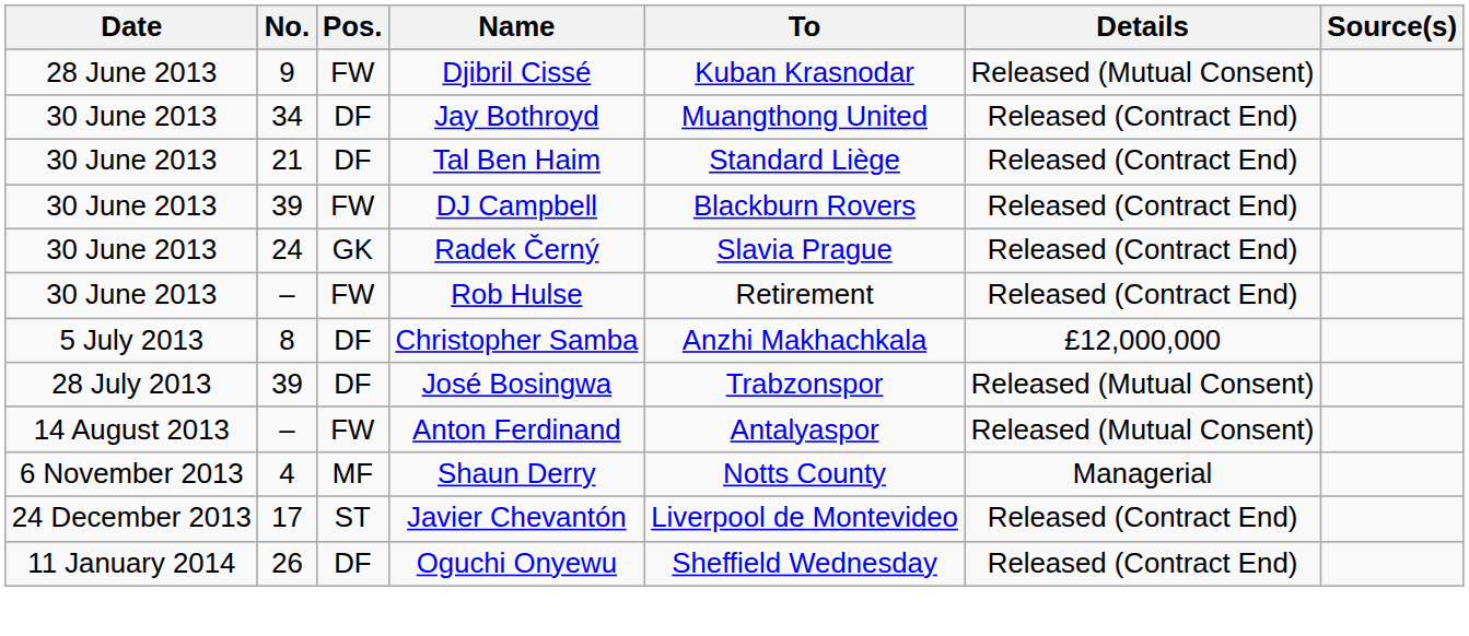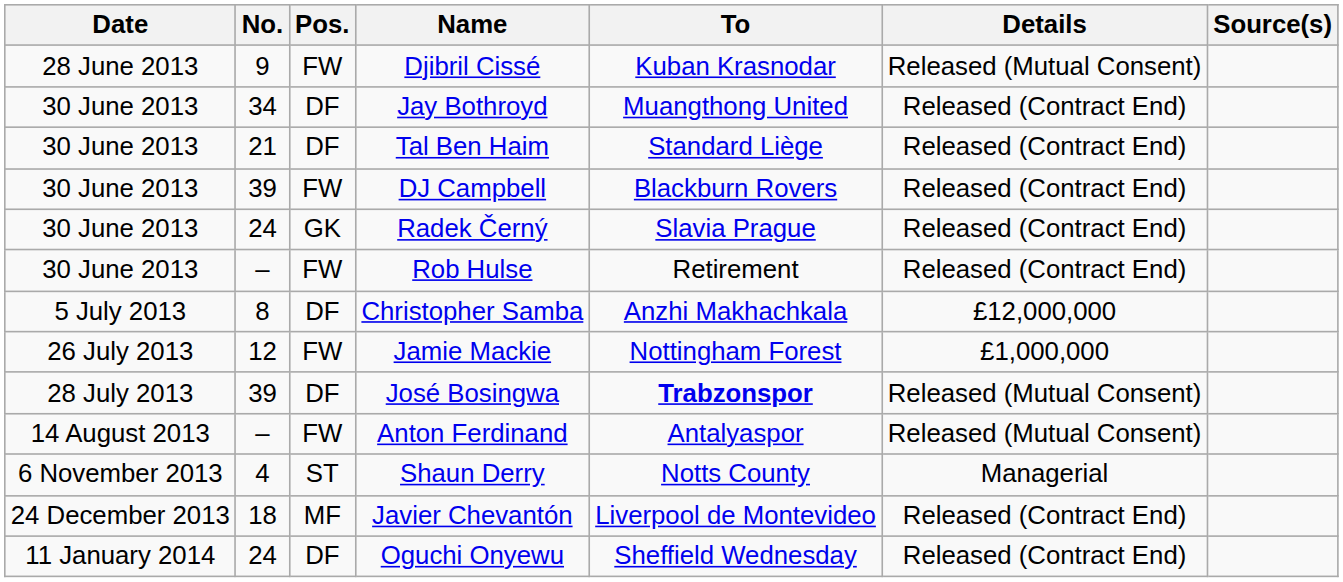+ row: 26 July 2013 | 12 | FW | Jamie Mackie | Nottingham Forest | £1,000,000
José Bosingwa | To: normal -> bold
Shaun Derry | Pos.: MF -> ST
Javier Chevantón | No.: 17 -> 18
Javier Chevantón | Pos.: ST -> MF
Oguchi Onyewu | No.: 26 -> 24
